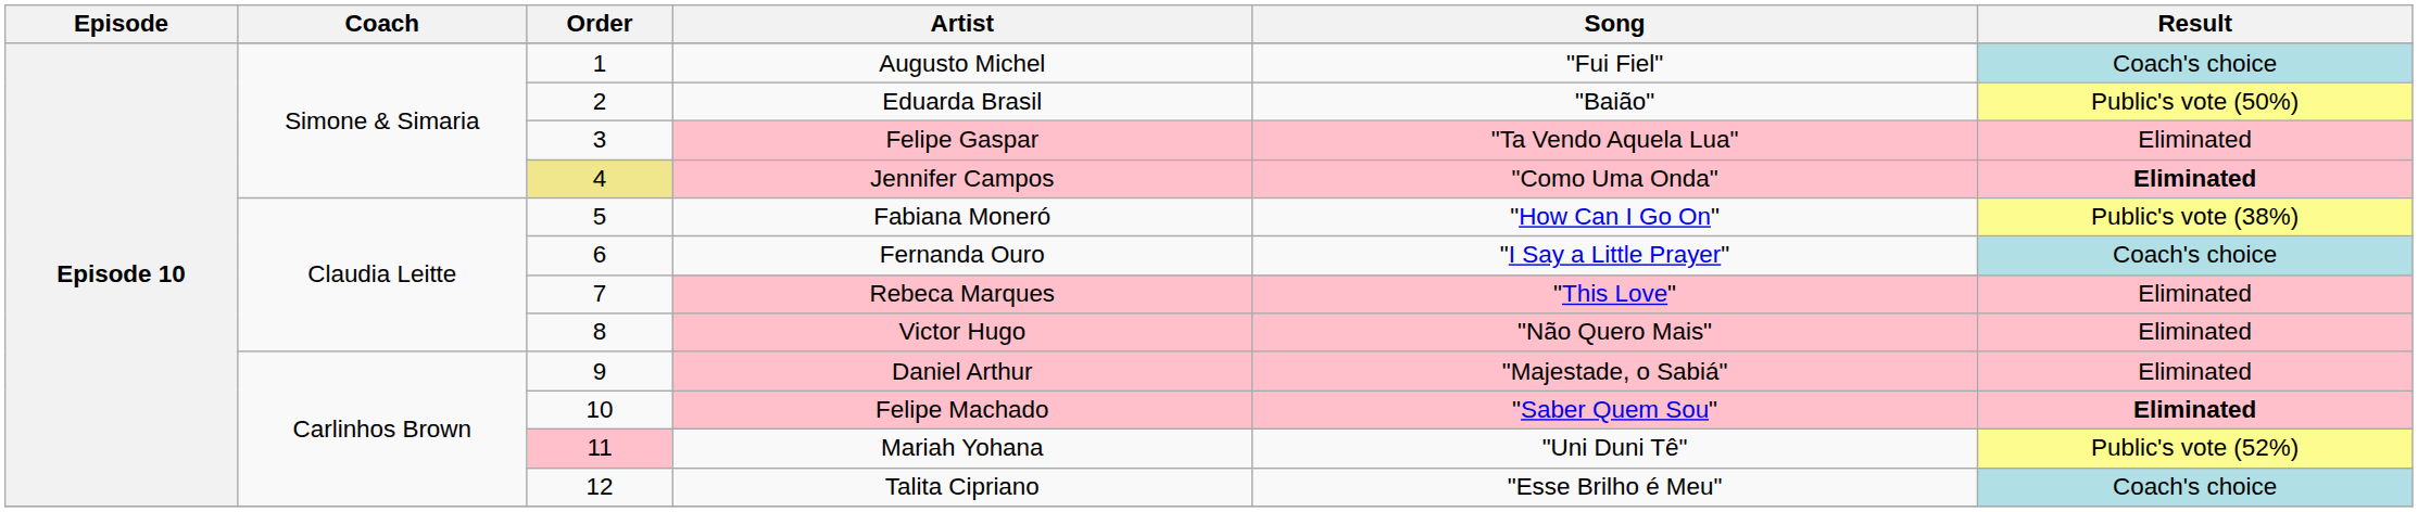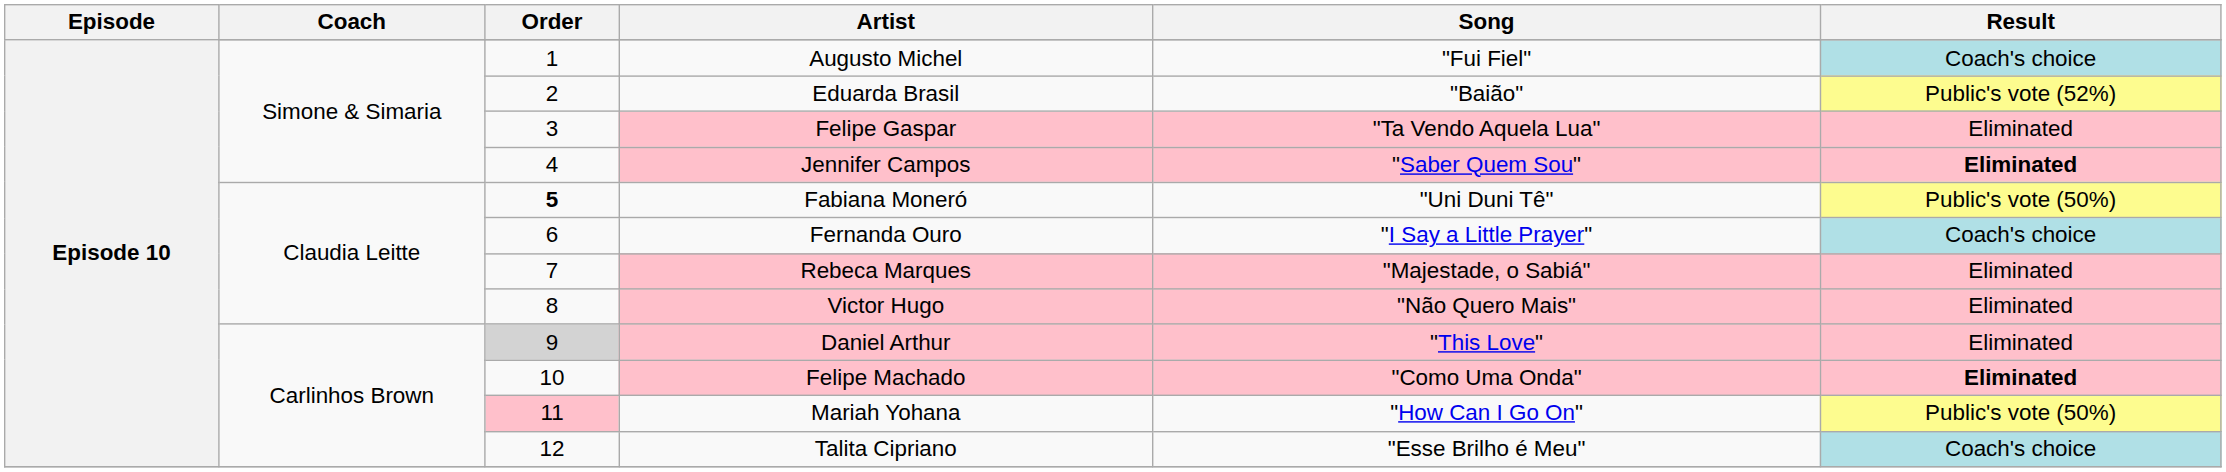Eduarda Brasil | Result: Public's vote (50%) -> Public's vote (52%)
Jennifer Campos | Order: khaki background -> no background
Jennifer Campos | Song: "Como Uma Onda" -> "Saber Quem Sou"
Fabiana Moneró | Order: normal -> bold
Fabiana Moneró | Song: "How Can I Go On" -> "Uni Duni Tê"
Fabiana Moneró | Result: Public's vote (38%) -> Public's vote (50%)
Rebeca Marques | Song: "This Love" -> "Majestade, o Sabiá"
Daniel Arthur | Order: no background -> lightgrey background
Daniel Arthur | Song: "Majestade, o Sabiá" -> "This Love"
Felipe Machado | Song: "Saber Quem Sou" -> "Como Uma Onda"
Mariah Yohana | Song: "Uni Duni Tê" -> "How Can I Go On"
Mariah Yohana | Result: Public's vote (52%) -> Public's vote (50%)
